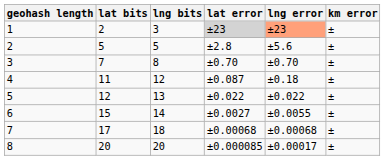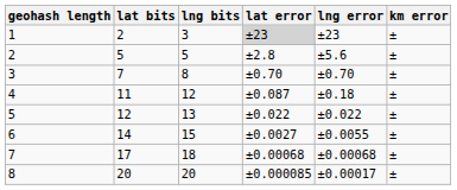1 | lng error: lightsalmon background -> no background
6 | lat bits: 15 -> 14
6 | lng bits: 14 -> 15
